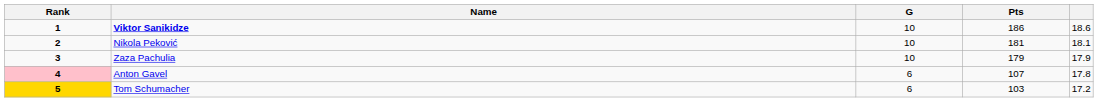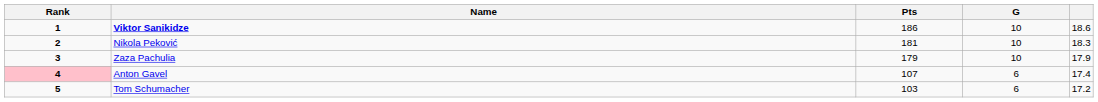columns swapped: G <-> Pts
Nikola Peković | column 5: 18.1 -> 18.3
Anton Gavel | column 5: 17.8 -> 17.4
Tom Schumacher | Rank: gold background -> no background
